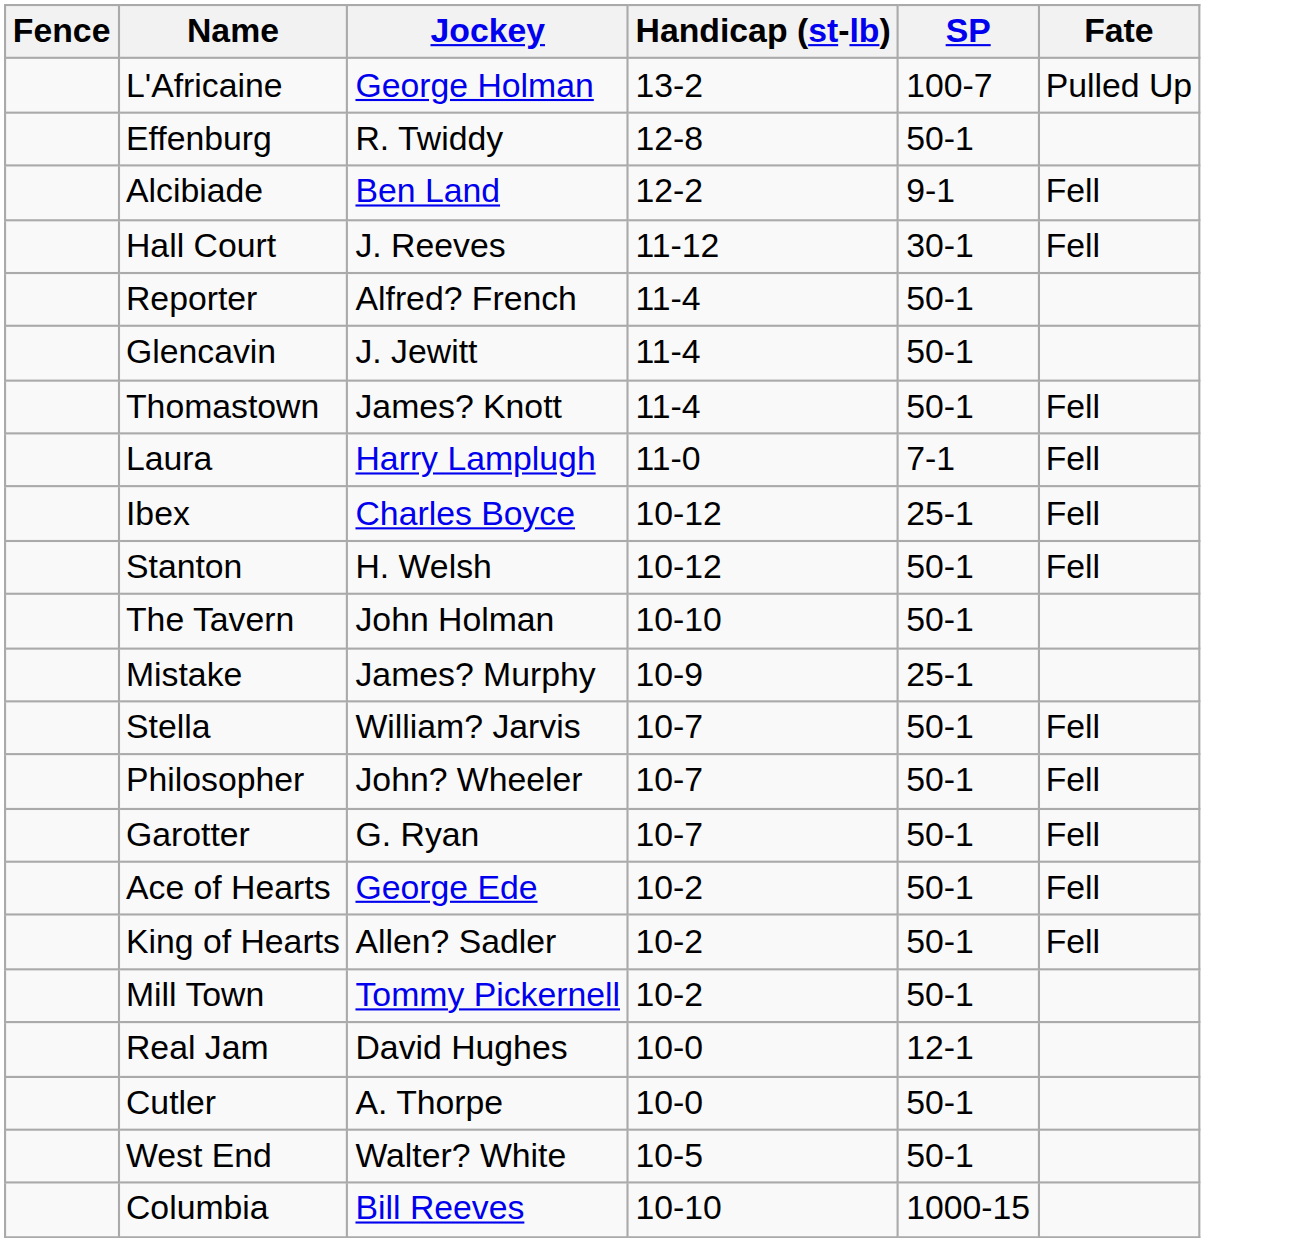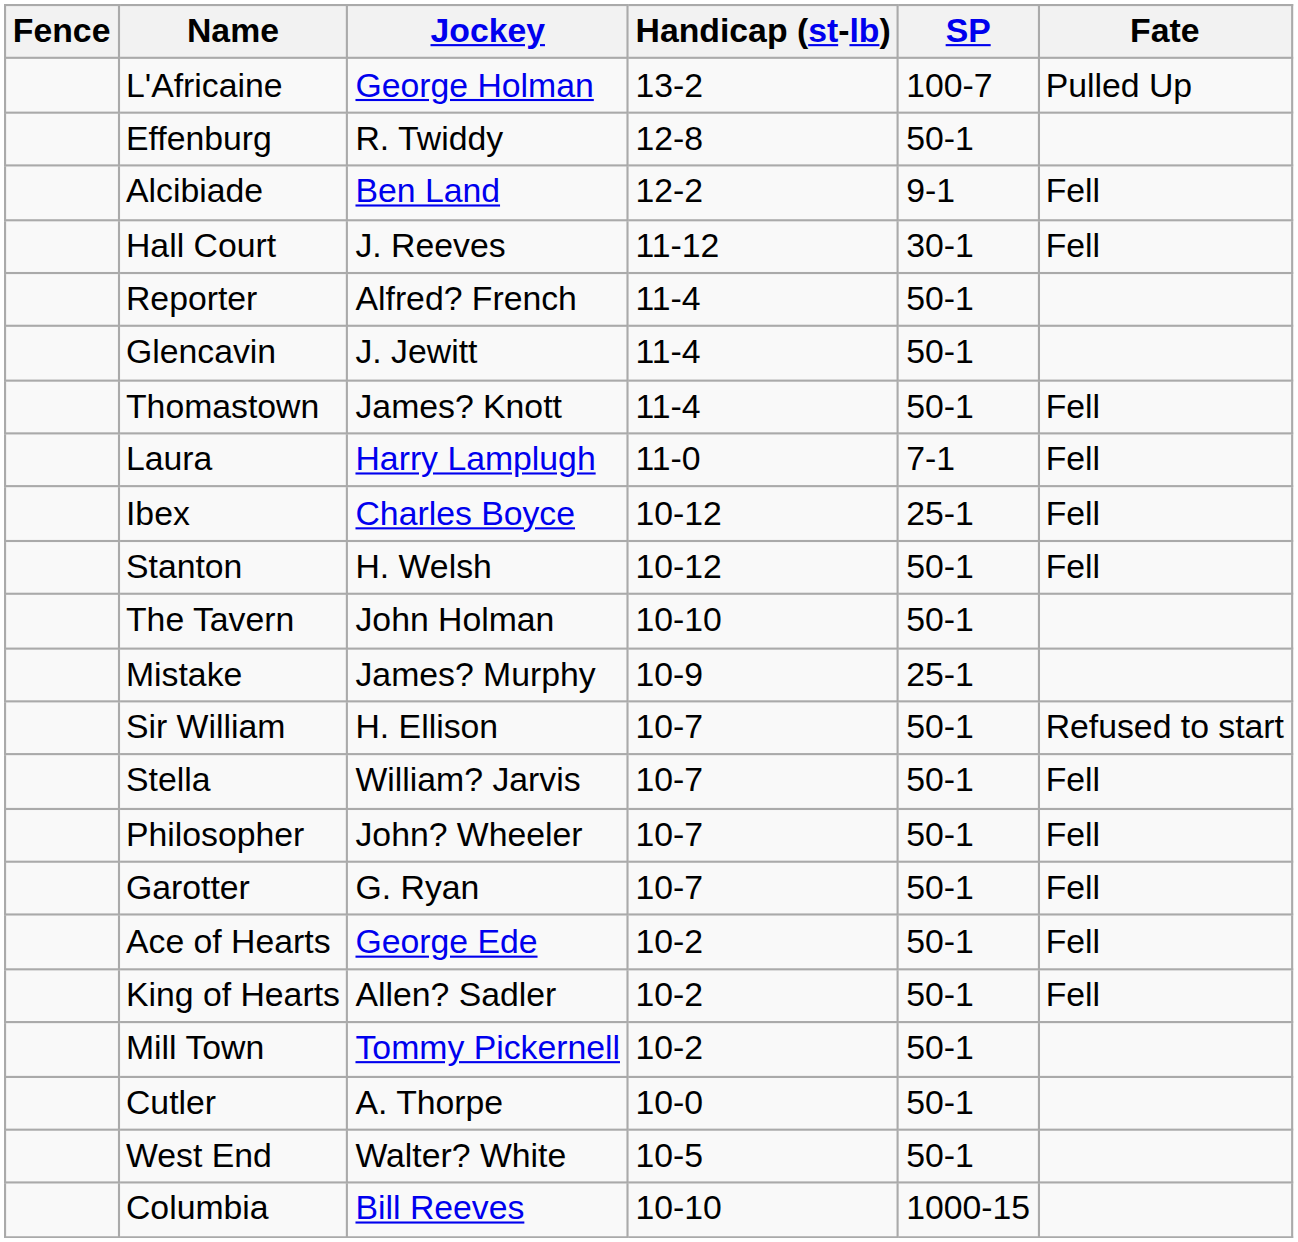+ row: Sir William | H. Ellison | 10-7 | 50-1 | Refused to start
- row: Real Jam | David Hughes | 10-0 | 12-1
